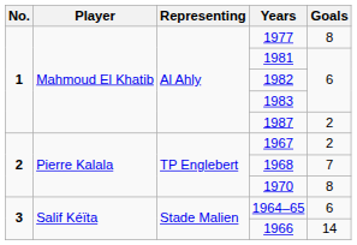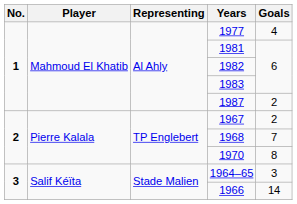1977 | Goals: 8 -> 4
1964–65 | Goals: 6 -> 3
